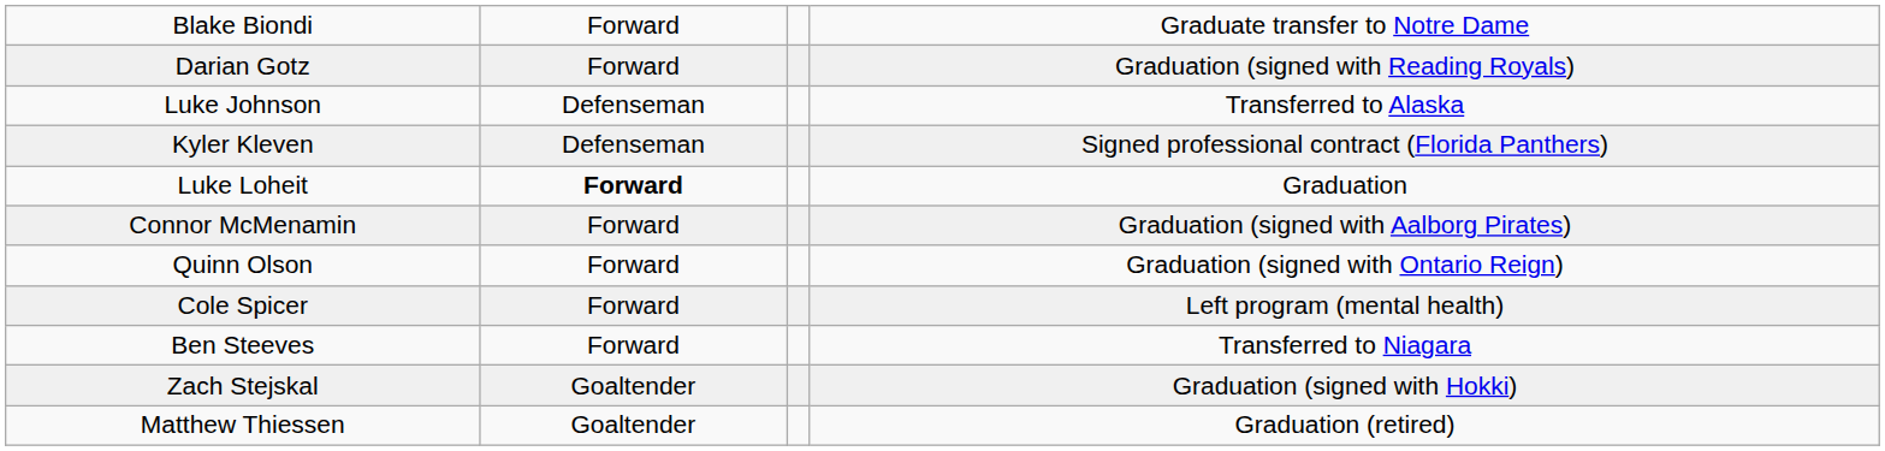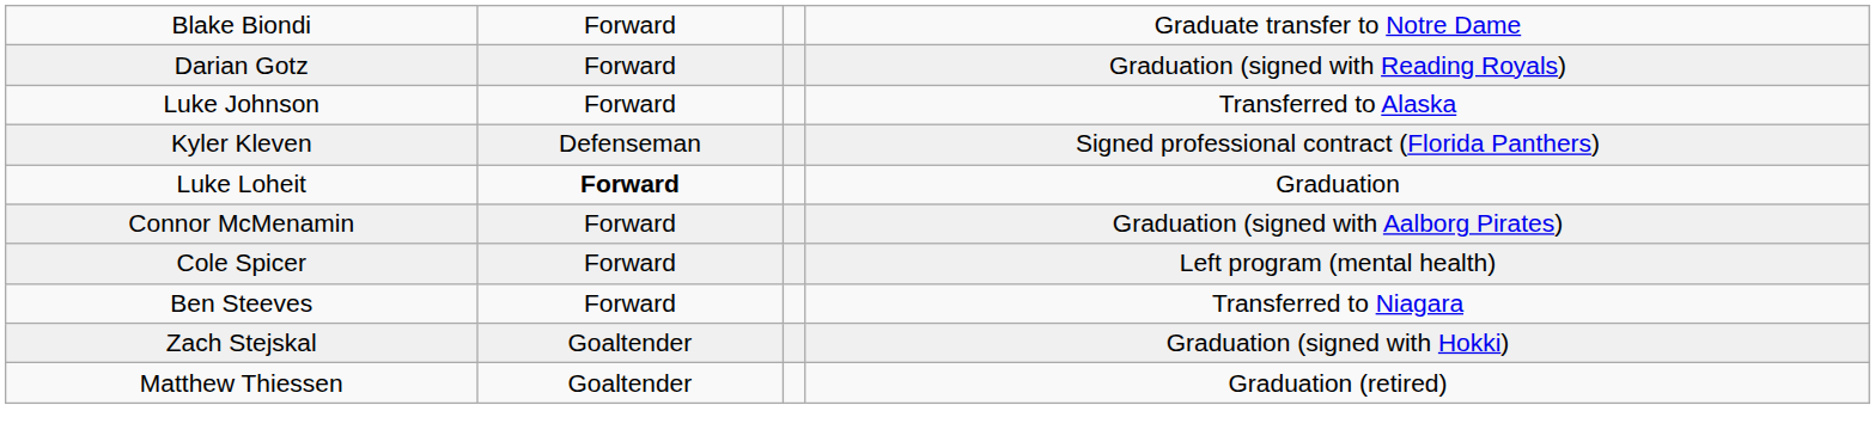Luke Johnson | column 2: Defenseman -> Forward
- row: Quinn Olson | Forward | Graduation (signed with Ontario Reign)
